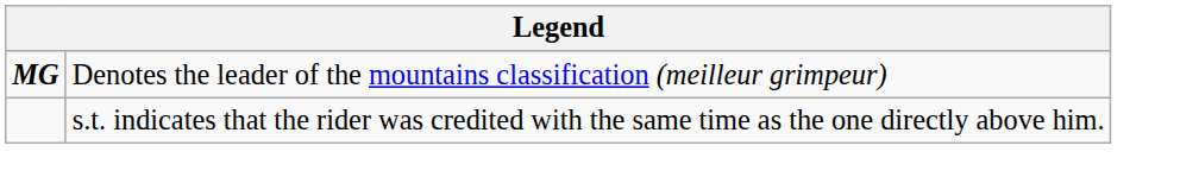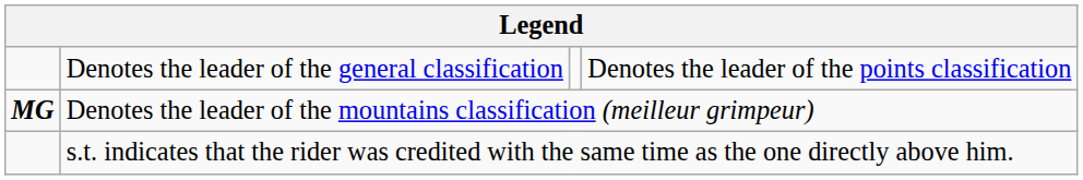+ row: Denotes the leader of the general classification | Denotes the leader of the points classification
